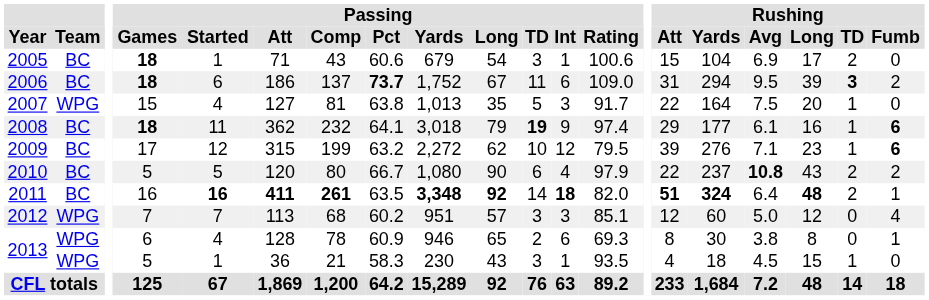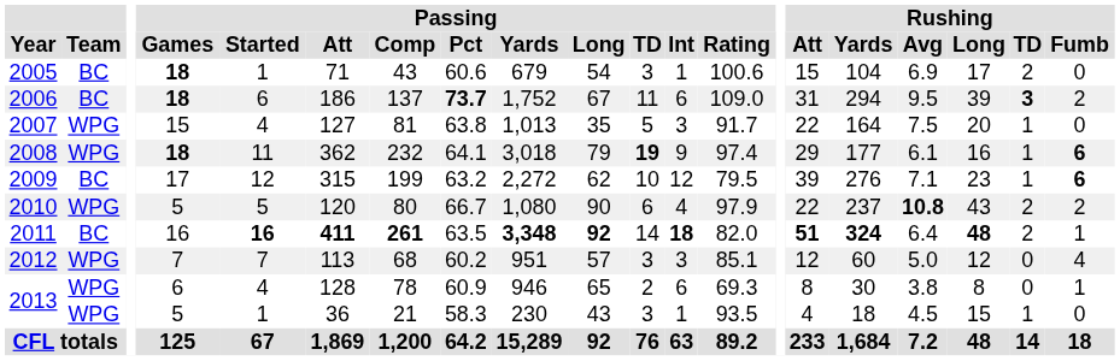2008 | Team: BC -> WPG
2010 | Team: BC -> WPG
